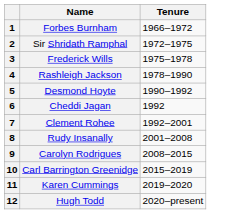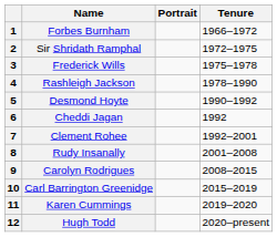+ column: Portrait
